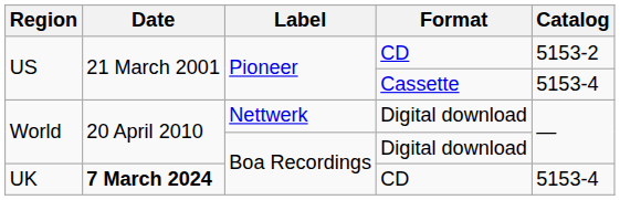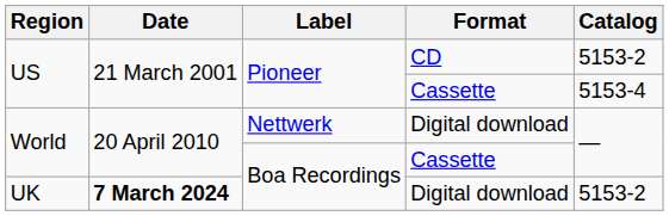World / Boa Recordings | Format: Digital download -> Cassette
UK | Format: CD -> Digital download
UK | Catalog: 5153-4 -> 5153-2
